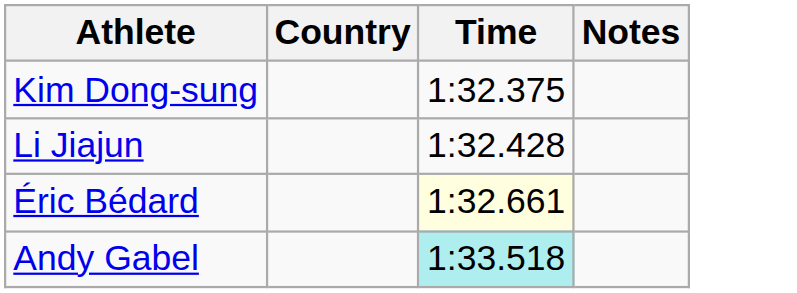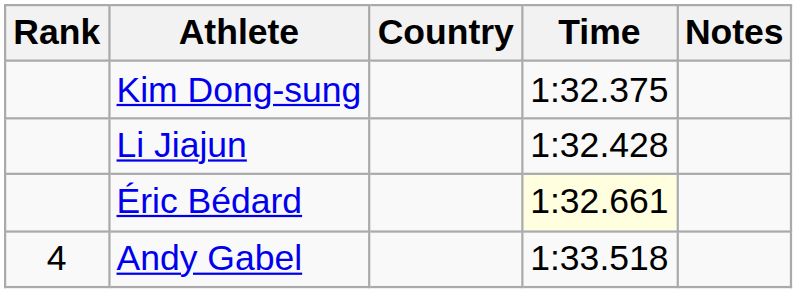+ column: Rank | 4
Andy Gabel | Time: paleturquoise background -> no background
